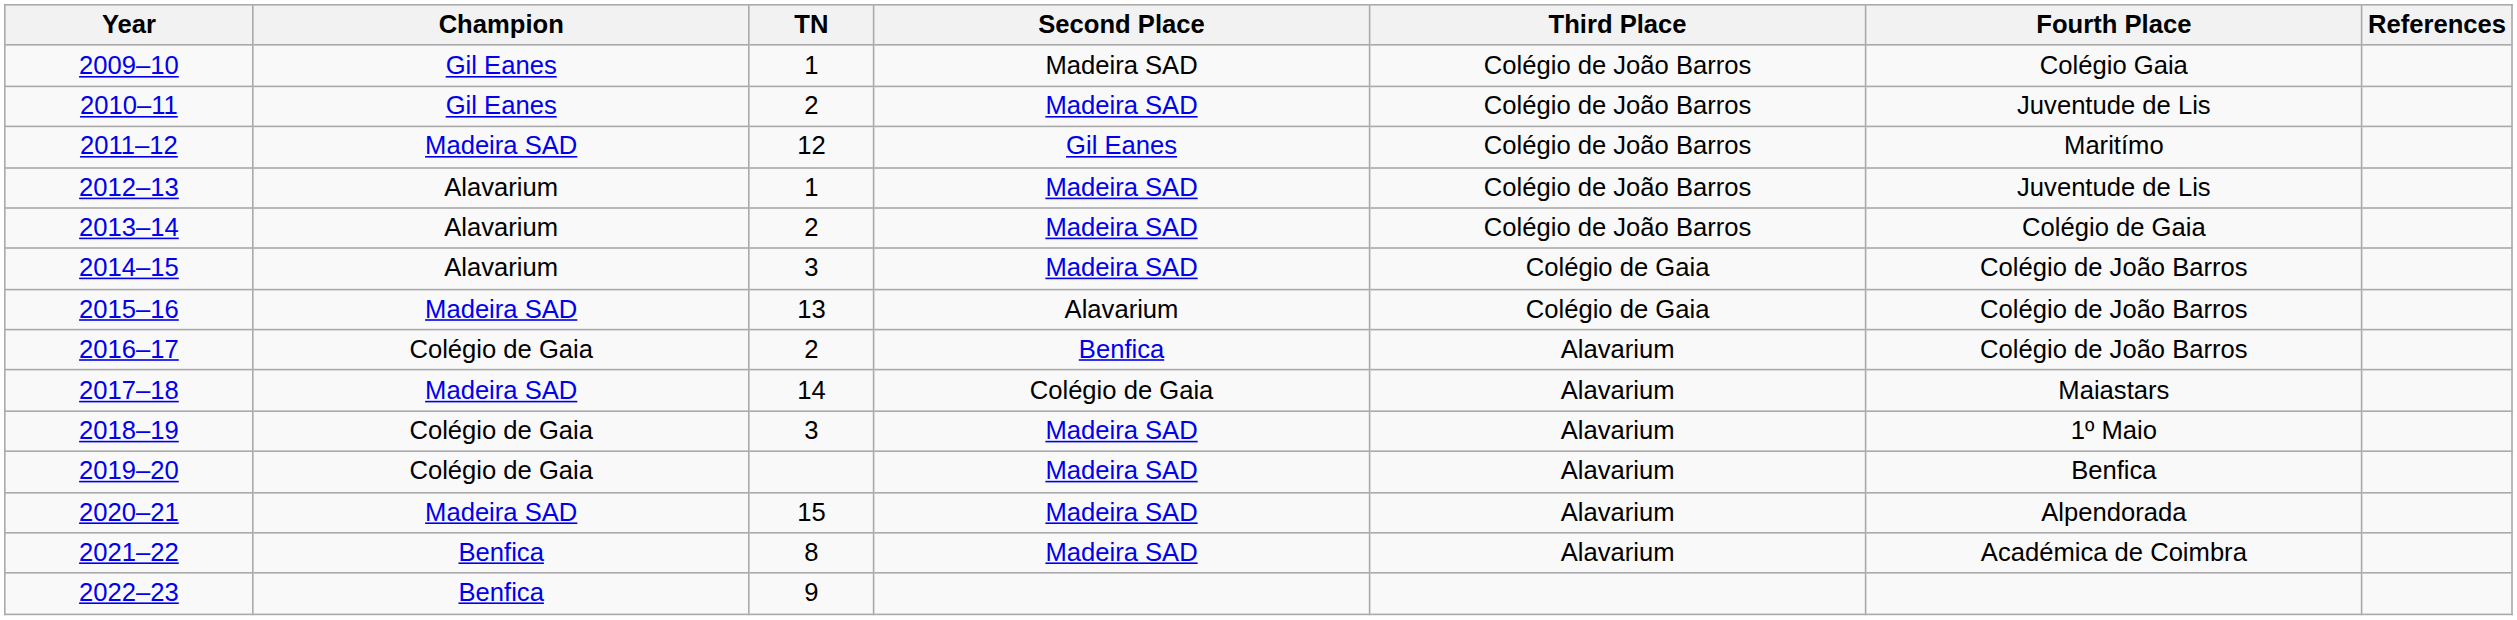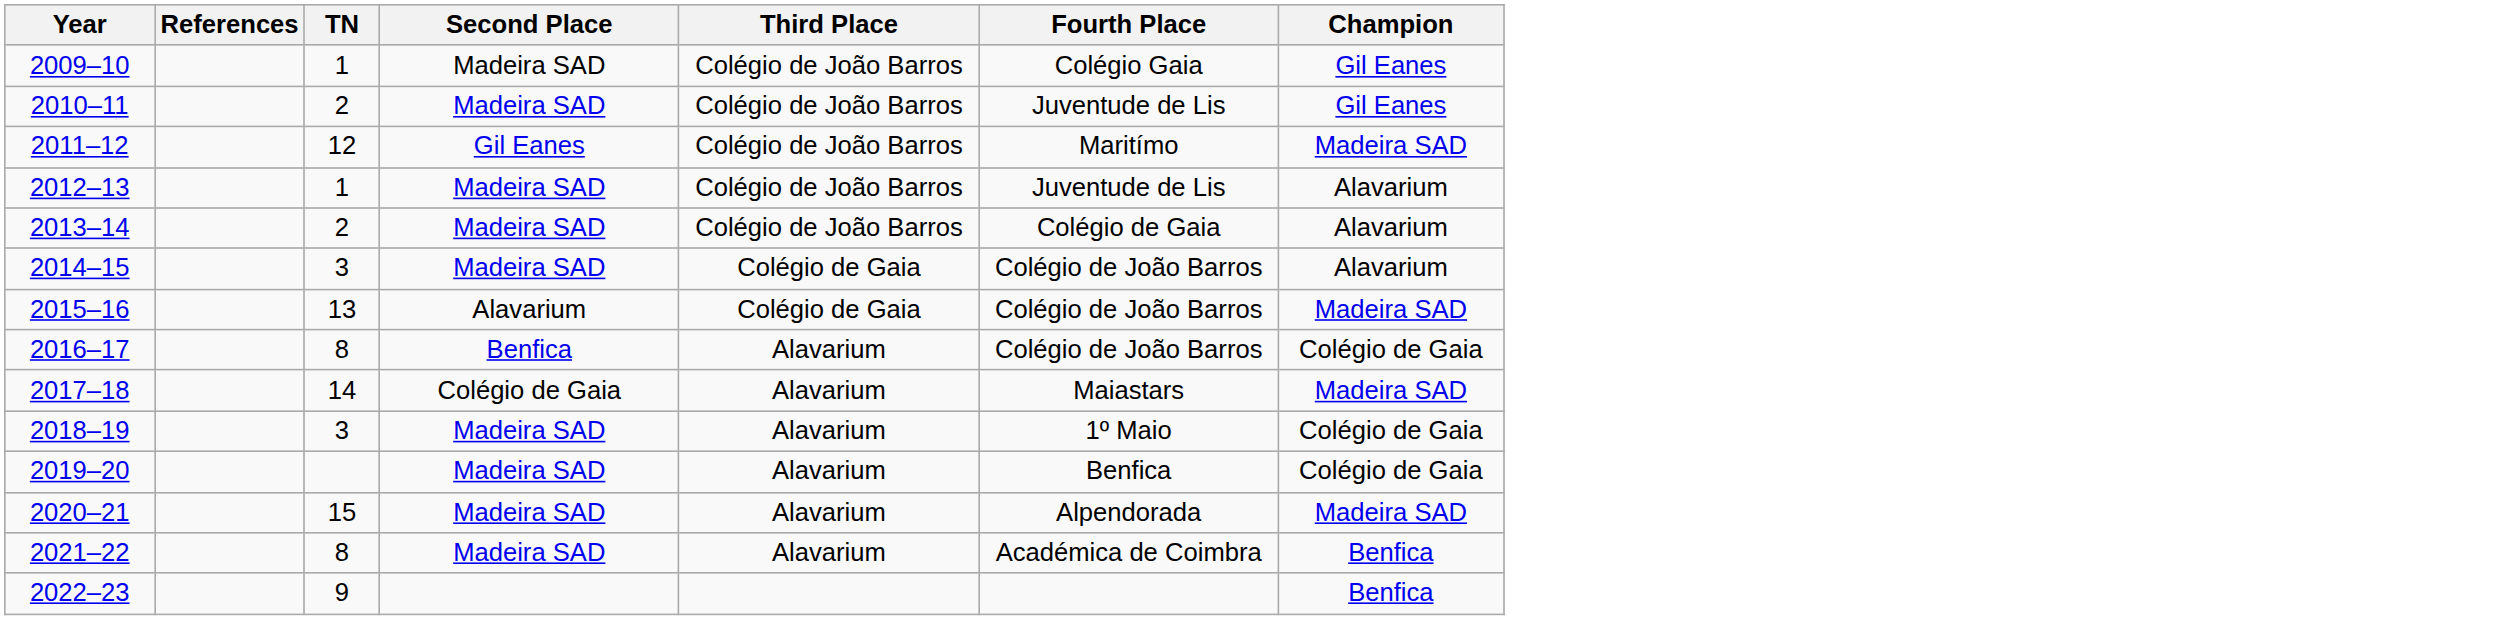columns swapped: Champion <-> References
2016–17 | TN: 2 -> 8
